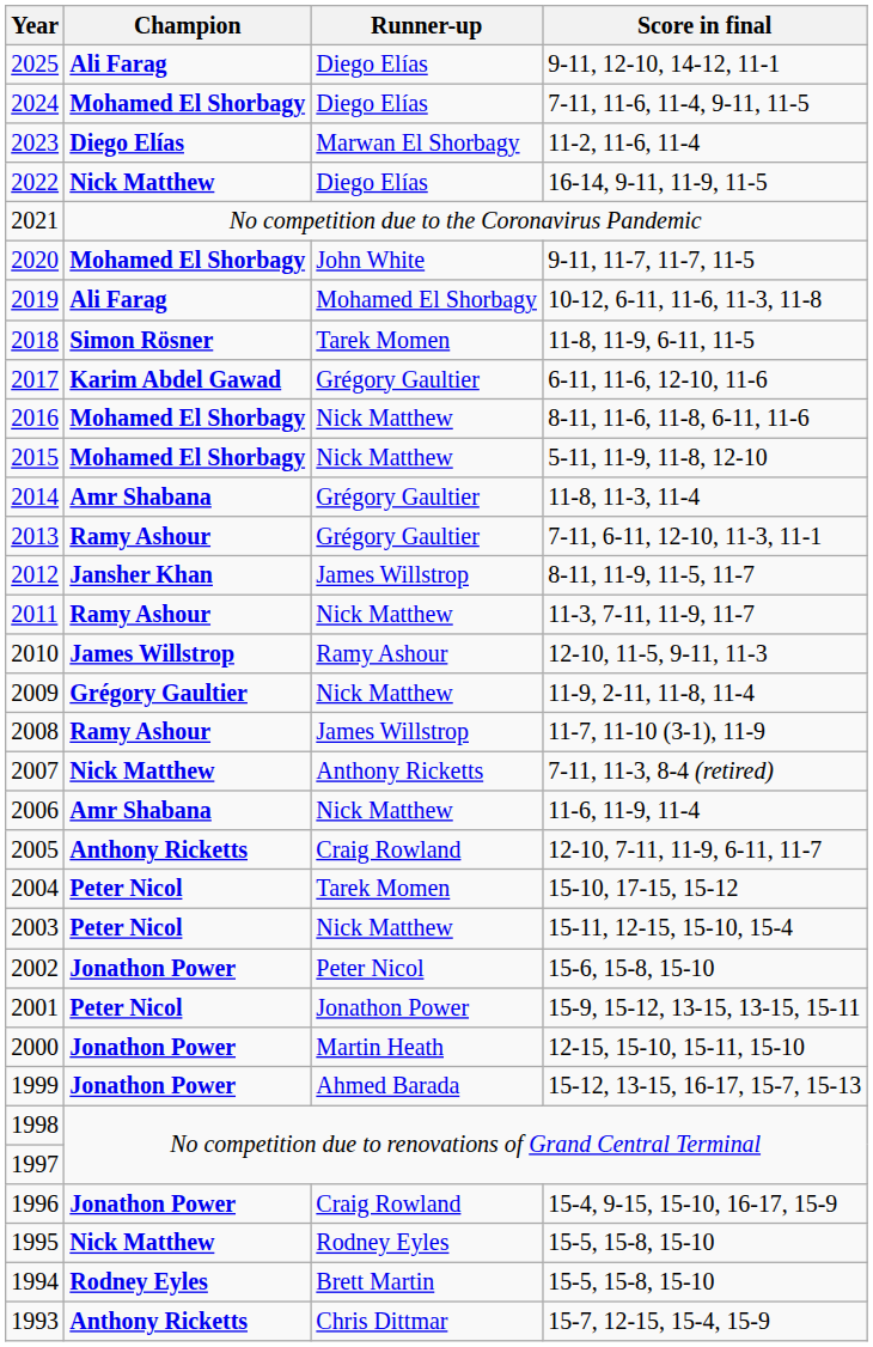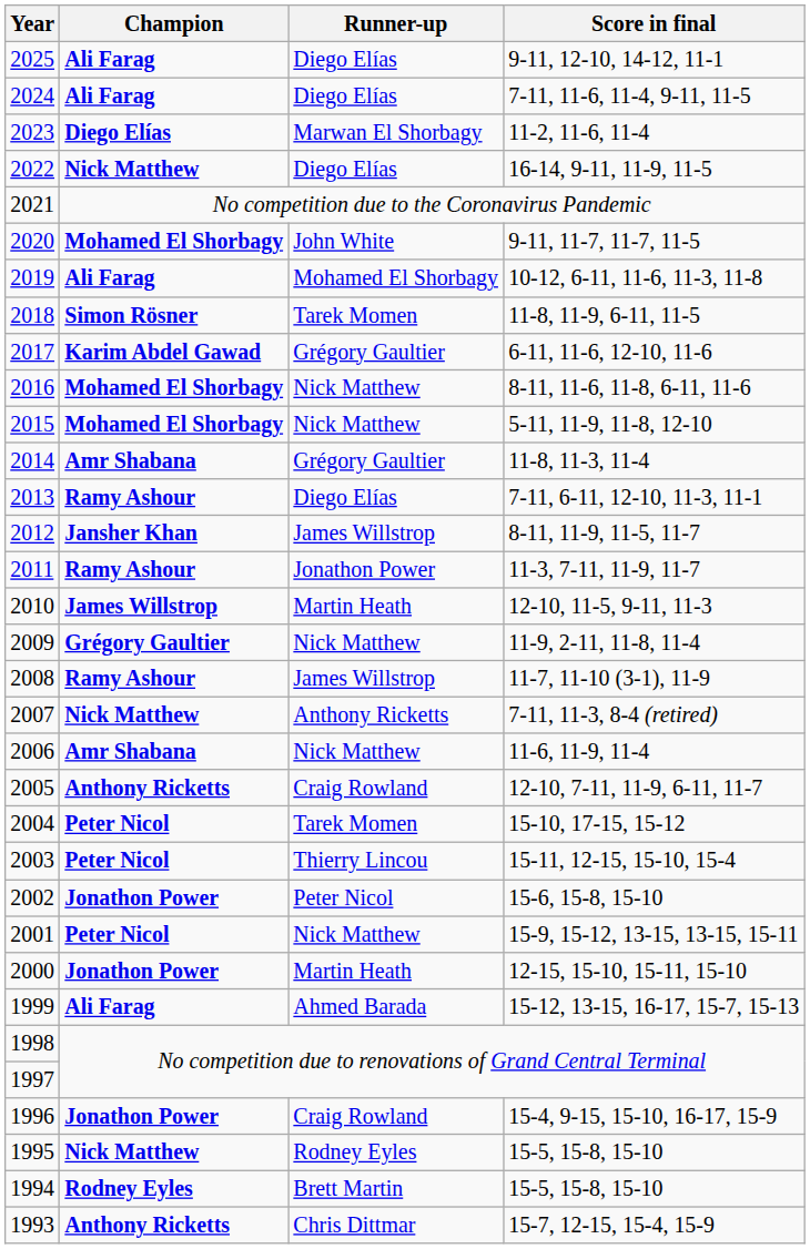2024 | Champion: Mohamed El Shorbagy -> Ali Farag
2013 | Runner-up: Grégory Gaultier -> Diego Elías
2011 | Runner-up: Nick Matthew -> Jonathon Power
2010 | Runner-up: Ramy Ashour -> Martin Heath
2003 | Runner-up: Nick Matthew -> Thierry Lincou
2001 | Runner-up: Jonathon Power -> Nick Matthew
1999 | Champion: Jonathon Power -> Ali Farag
